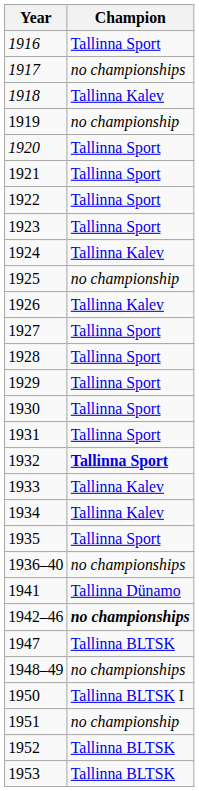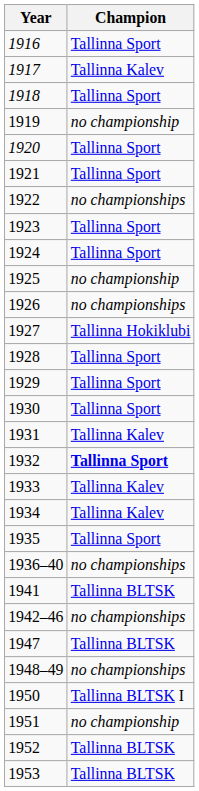1917 | Champion: no championships -> Tallinna Kalev
1918 | Champion: Tallinna Kalev -> Tallinna Sport
1922 | Champion: Tallinna Sport -> no championships
1924 | Champion: Tallinna Kalev -> Tallinna Sport
1926 | Champion: Tallinna Kalev -> no championships
1927 | Champion: Tallinna Sport -> Tallinna Hokiklubi
1931 | Champion: Tallinna Sport -> Tallinna Kalev
1941 | Champion: Tallinna Dünamo -> Tallinna BLTSK
1942–46 | Champion: bold -> normal
